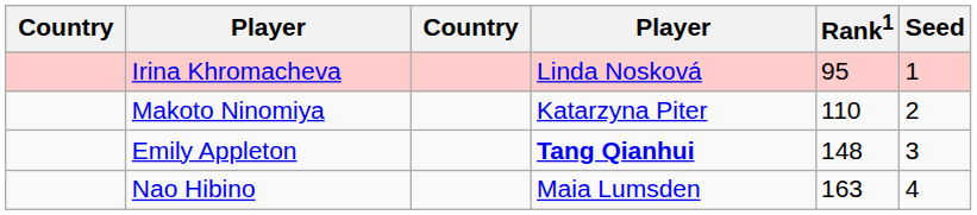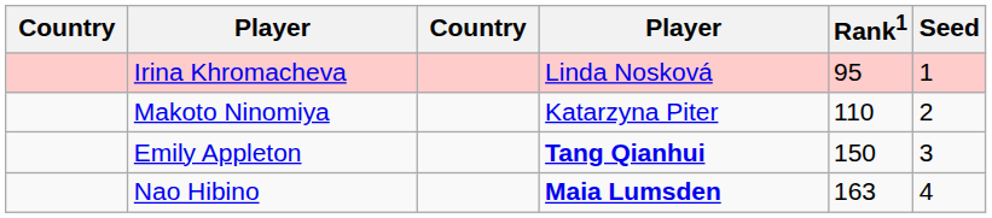Emily Appleton | Rank1: 148 -> 150
Nao Hibino | column 4: normal -> bold
